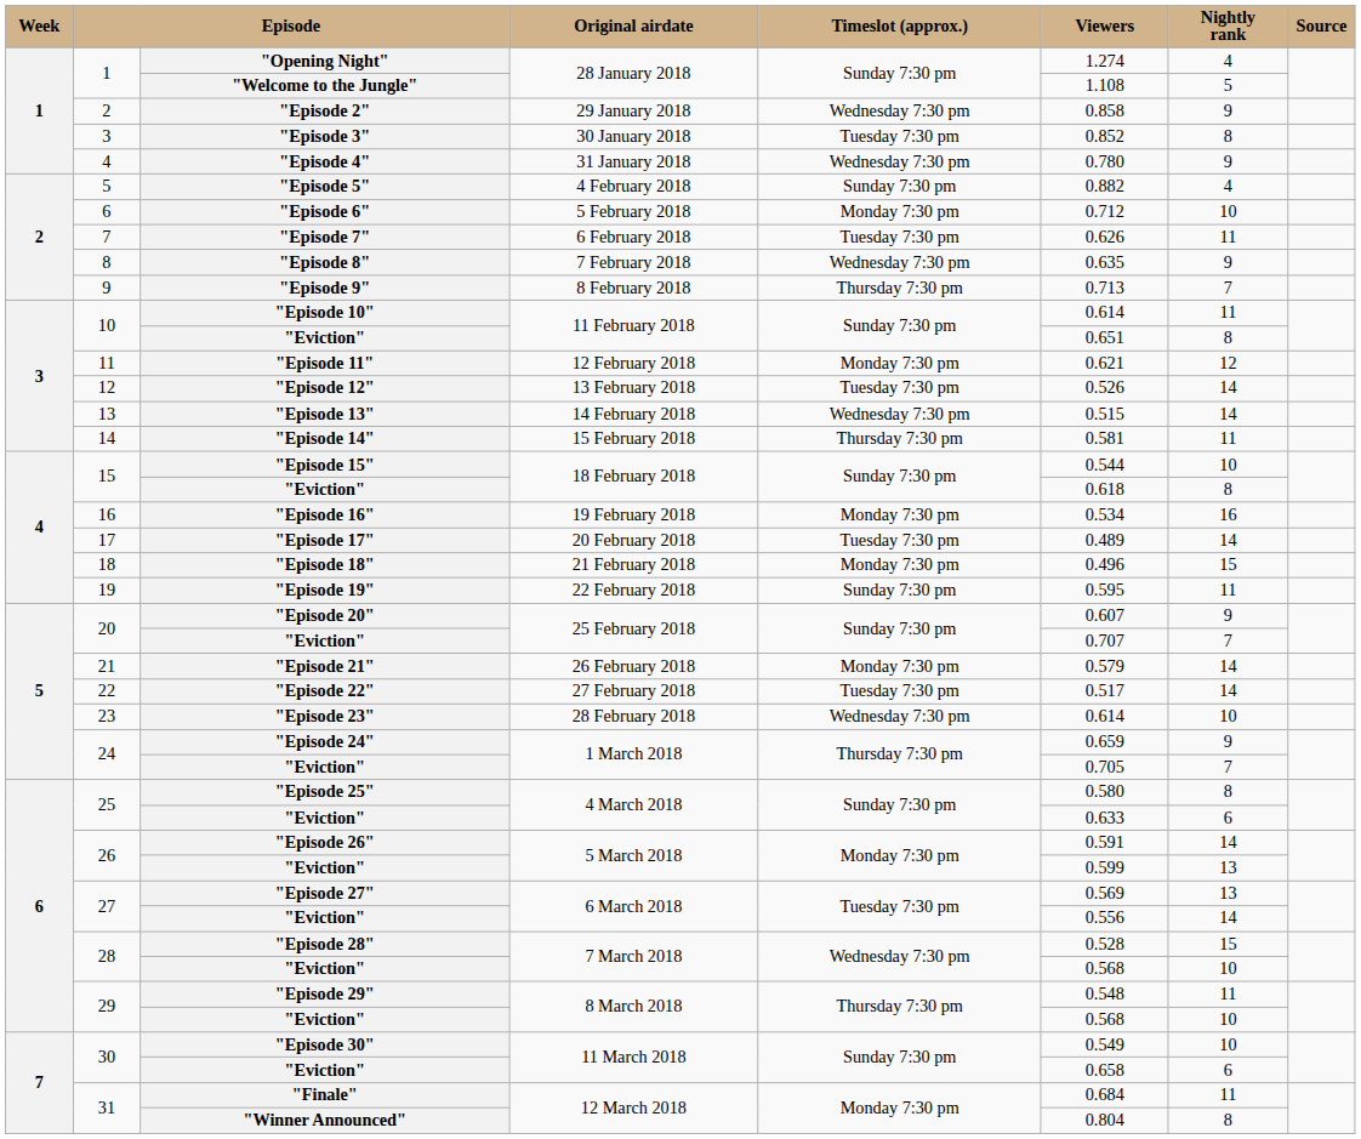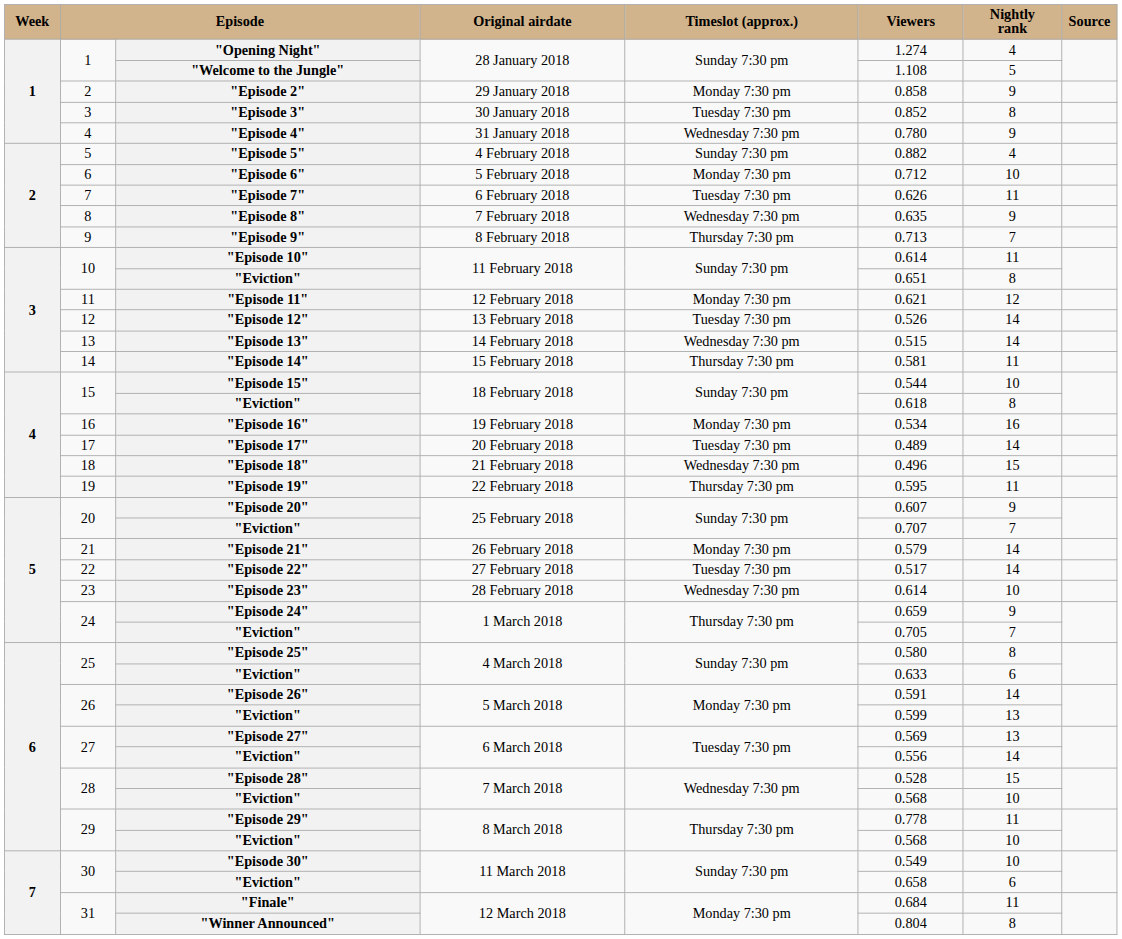"Episode 2" | Timeslot (approx.): Wednesday 7:30 pm -> Monday 7:30 pm
"Episode 18" | Timeslot (approx.): Monday 7:30 pm -> Wednesday 7:30 pm
"Episode 19" | Timeslot (approx.): Sunday 7:30 pm -> Thursday 7:30 pm
"Episode 29" | Viewers: 0.548 -> 0.778
